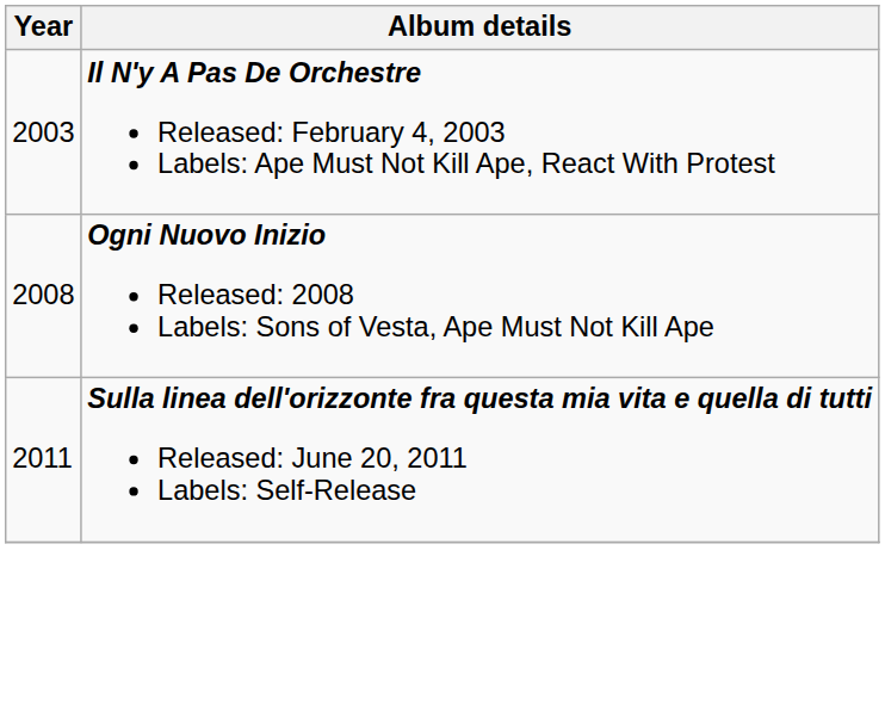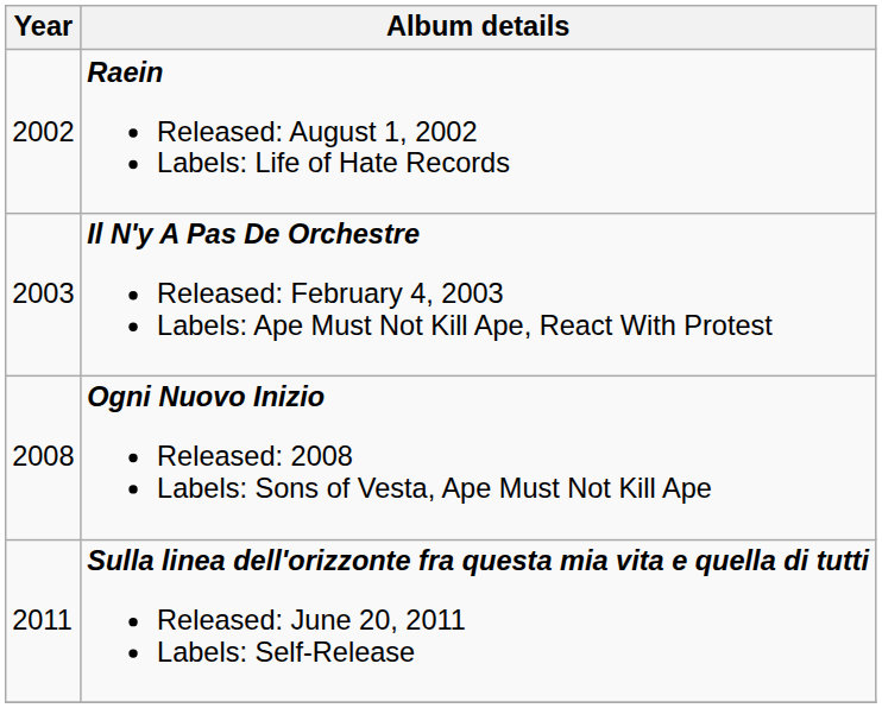+ row: 2002 | Raein Released: August 1, 2002 Labels: Life of Hate Records
